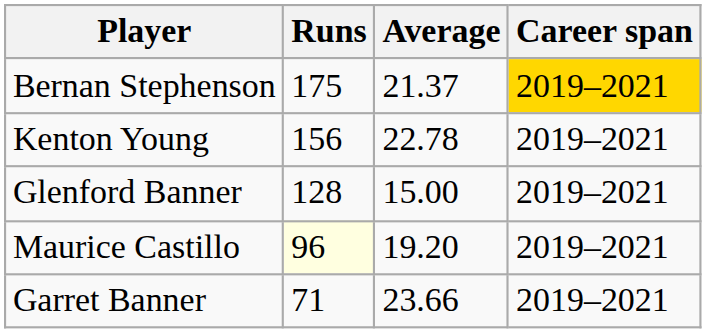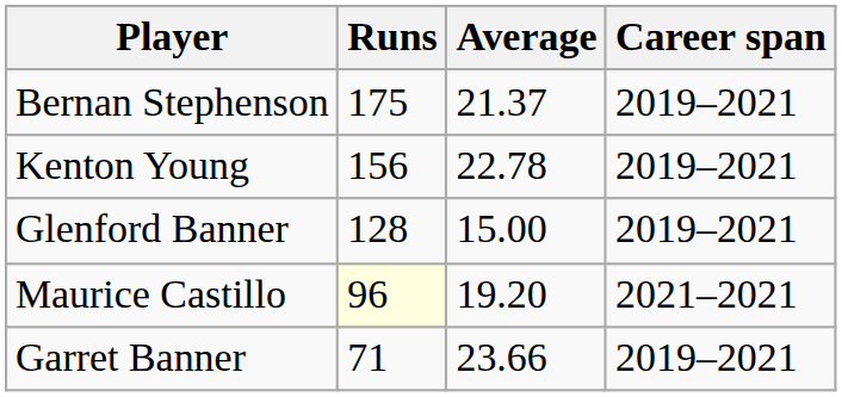Bernan Stephenson | Career span: gold background -> no background
Maurice Castillo | Career span: 2019–2021 -> 2021–2021
